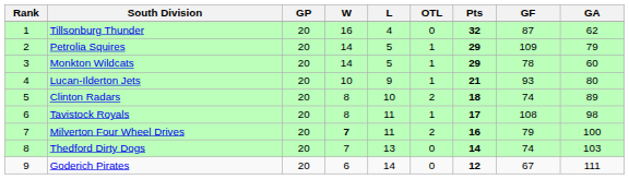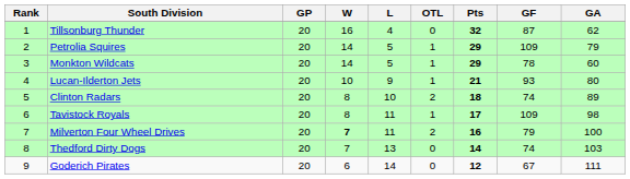Tavistock Royals | GF: 108 -> 109
